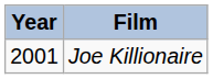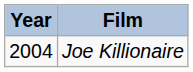Joe Killionaire | Year: 2001 -> 2004
